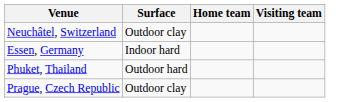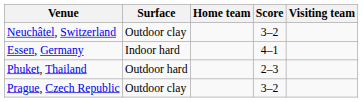+ column: Score | 3–2 | 4–1 | 2–3 | 3–2
